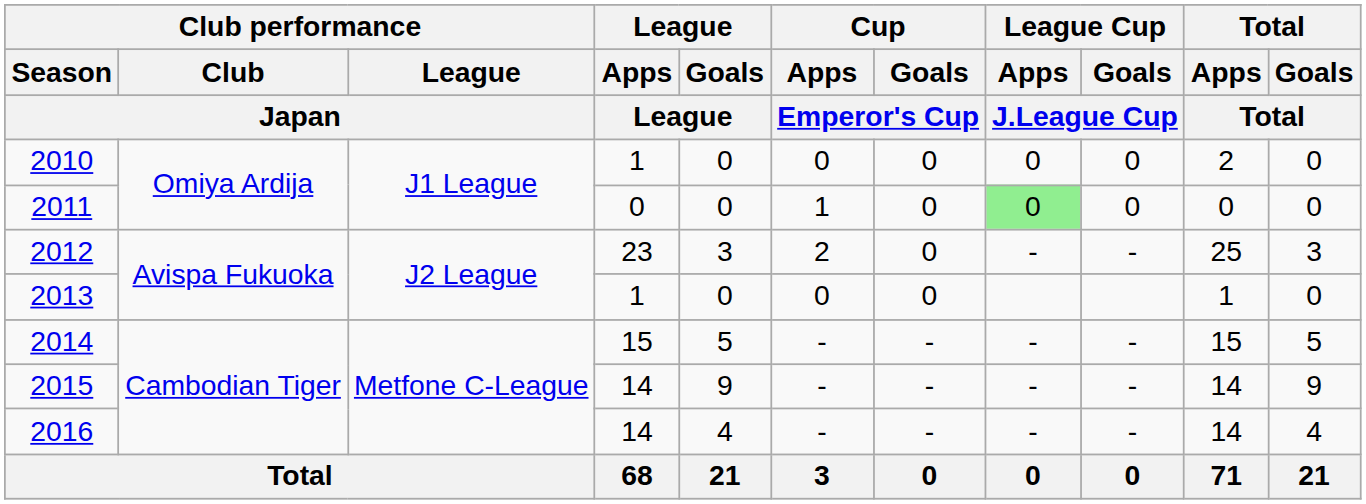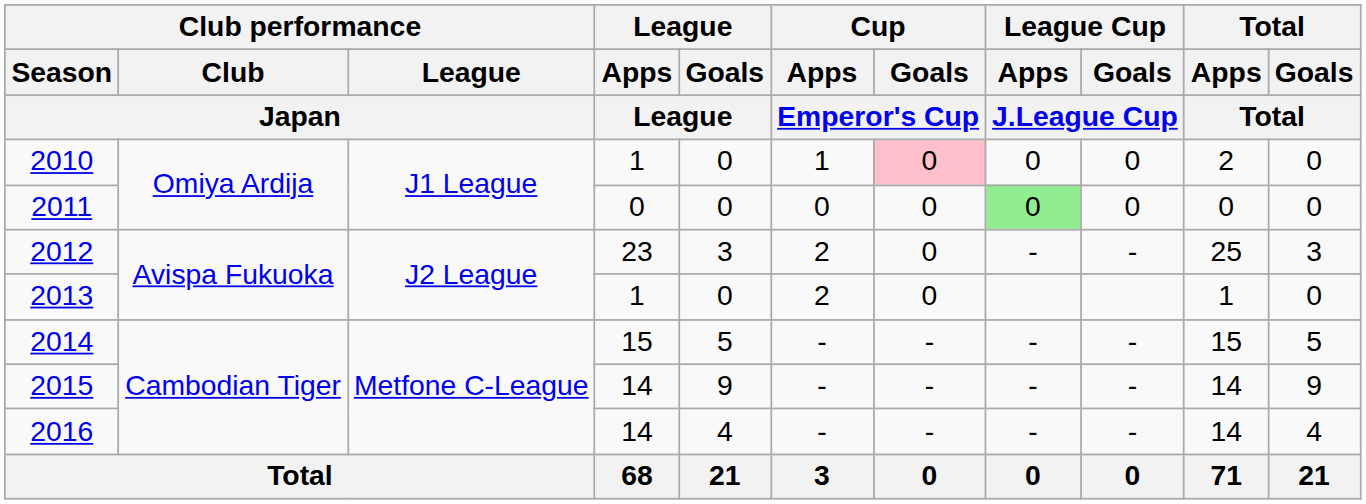2010 | Cup / Apps / Emperor's Cup: 0 -> 1
2010 | Cup / Goals / Emperor's Cup: no background -> pink background
2011 | Cup / Apps / Emperor's Cup: 1 -> 0
2013 | Cup / Apps / Emperor's Cup: 0 -> 2
